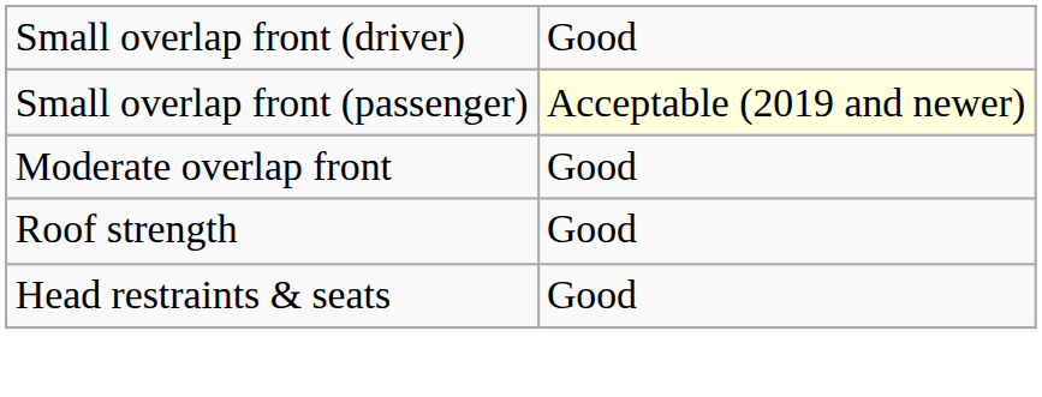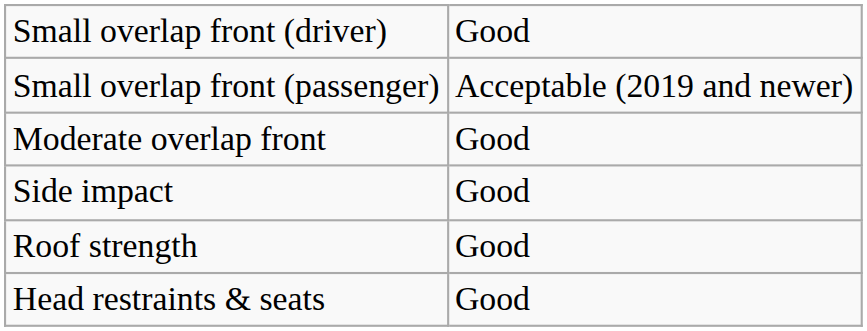Small overlap front (passenger) | column 2: lightyellow background -> no background
+ row: Side impact | Good
